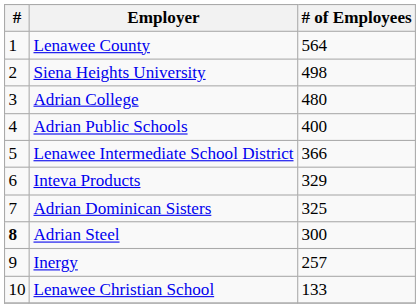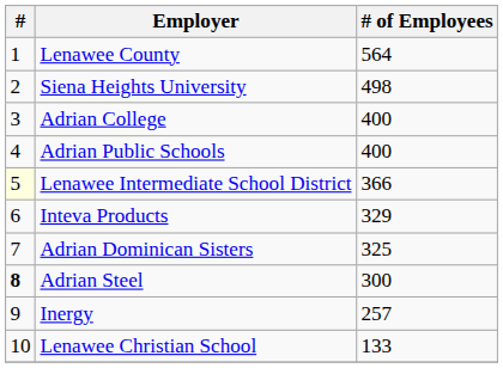Adrian College | # of Employees: 480 -> 400
Lenawee Intermediate School District | #: no background -> lightyellow background
